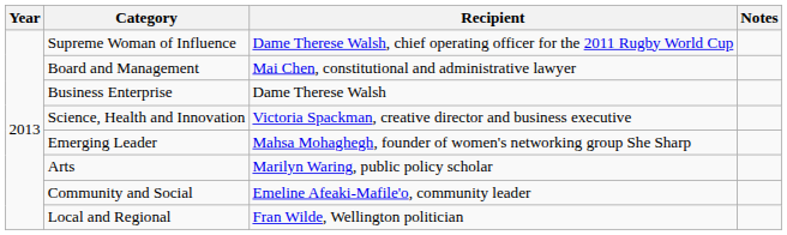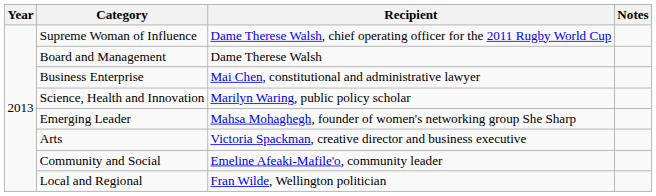Board and Management | Recipient: Mai Chen, constitutional and administrative lawyer -> Dame Therese Walsh
Business Enterprise | Recipient: Dame Therese Walsh -> Mai Chen, constitutional and administrative lawyer
Science, Health and Innovation | Recipient: Victoria Spackman, creative director and business executive -> Marilyn Waring, public policy scholar
Arts | Recipient: Marilyn Waring, public policy scholar -> Victoria Spackman, creative director and business executive
